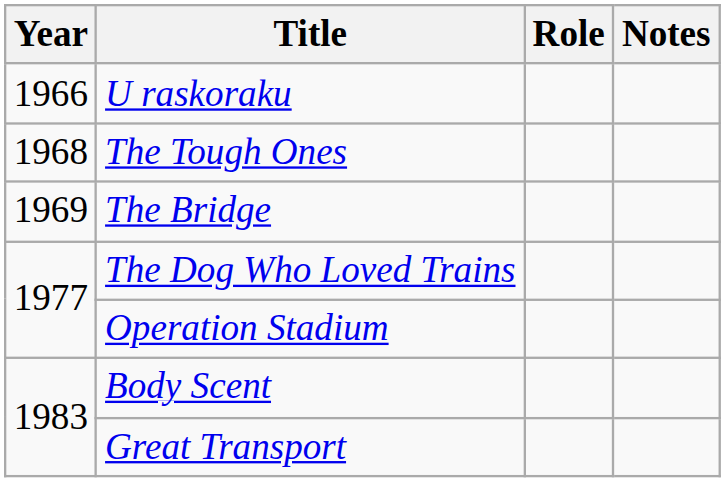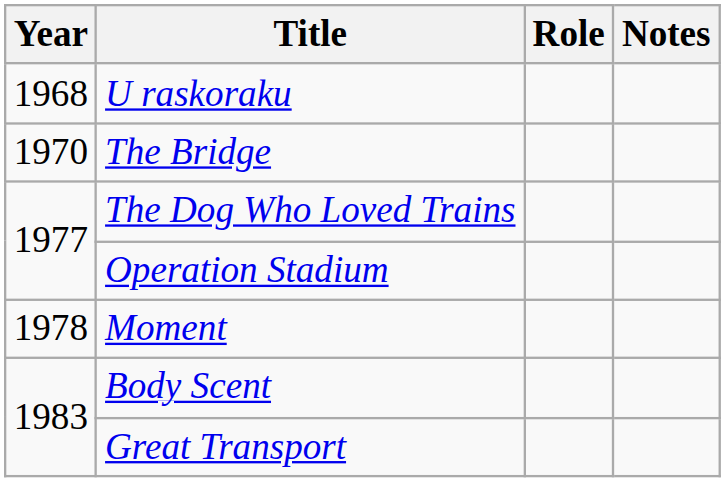U raskoraku | Year: 1966 -> 1968
- row: 1968 | The Tough Ones
The Bridge | Year: 1969 -> 1970
+ row: 1978 | Moment
